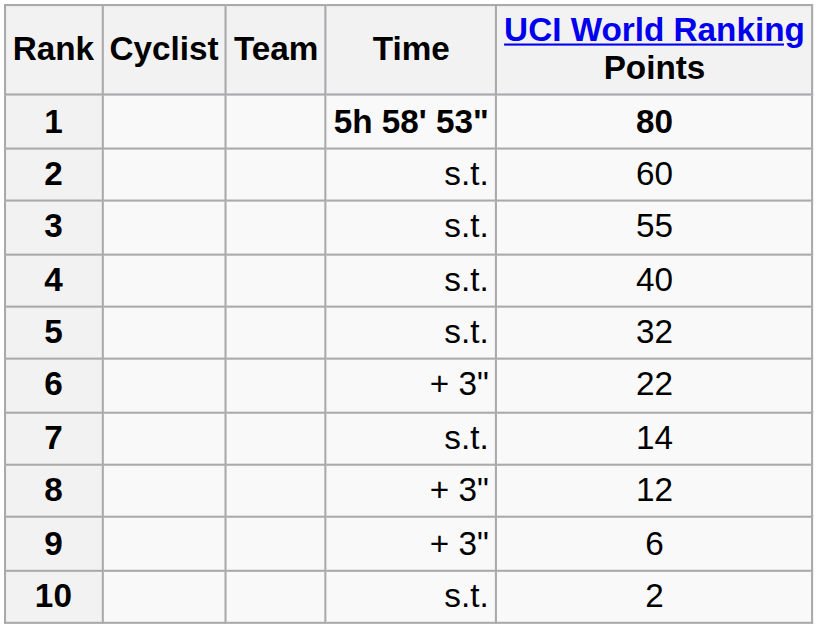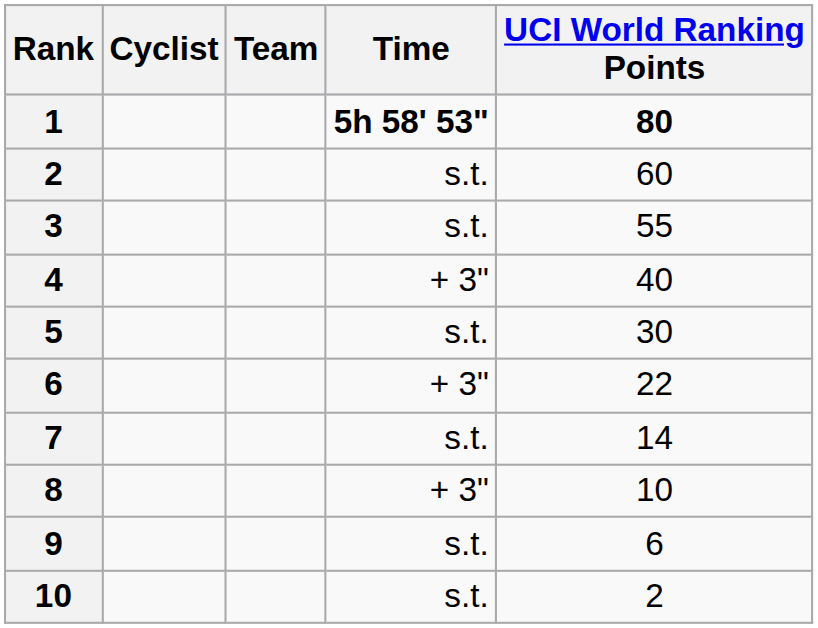4 | Time: s.t. -> + 3"
5 | UCI World Ranking Points: 32 -> 30
8 | UCI World Ranking Points: 12 -> 10
9 | Time: + 3" -> s.t.
